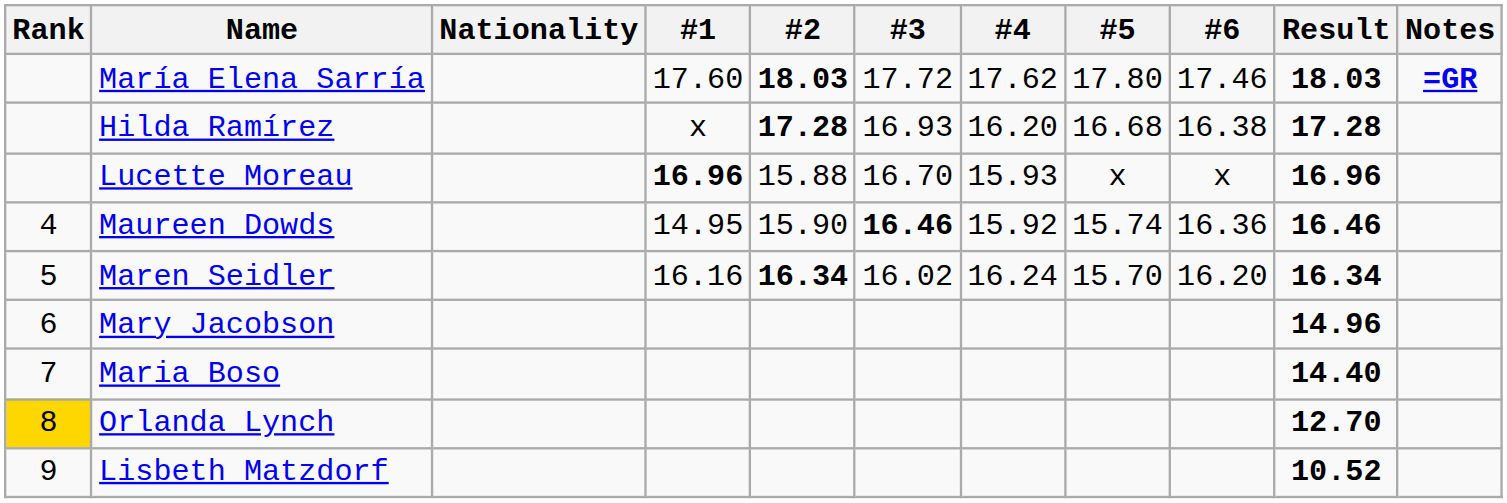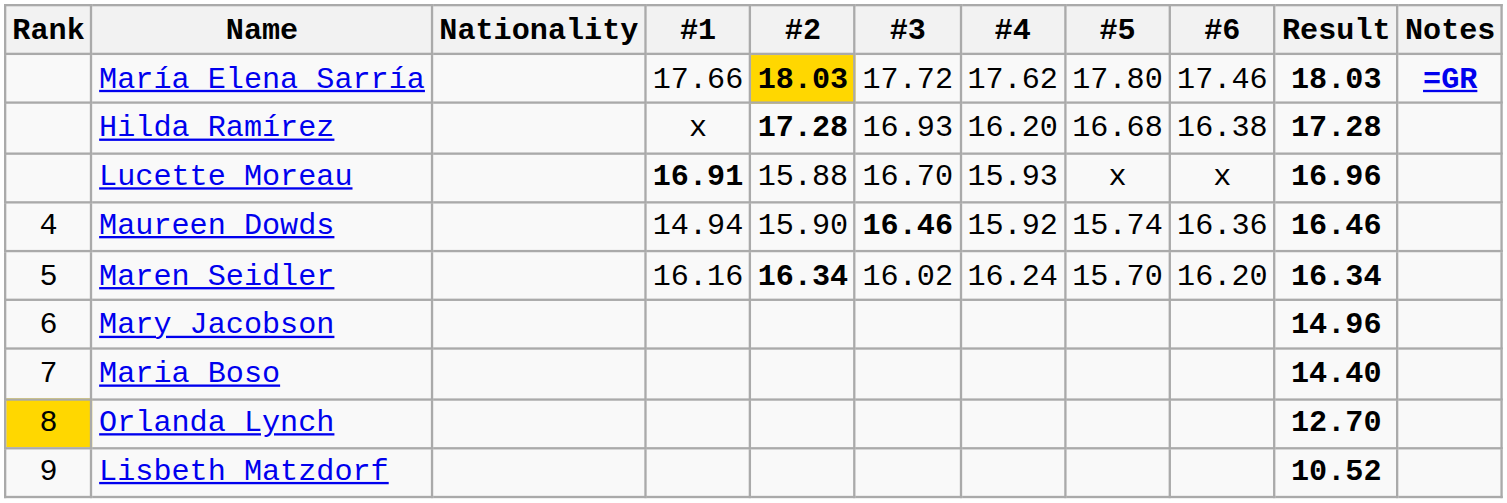María Elena Sarría | #1: 17.60 -> 17.66
María Elena Sarría | #2: no background -> gold background
Lucette Moreau | #1: 16.96 -> 16.91
Maureen Dowds | #1: 14.95 -> 14.94
